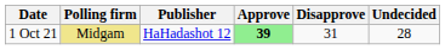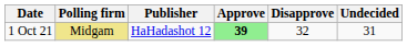1 Oct 21 | Disapprove: 31 -> 32
1 Oct 21 | Undecided: 28 -> 31
